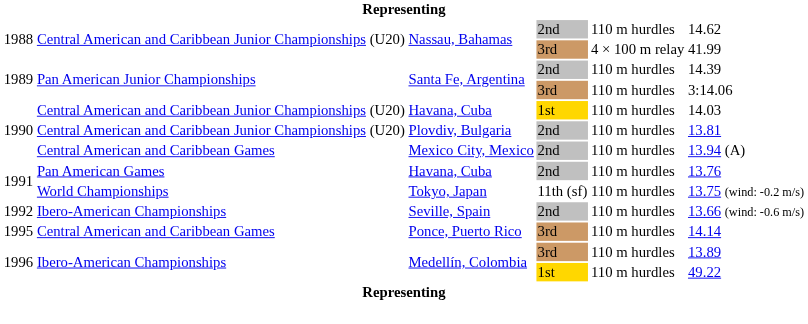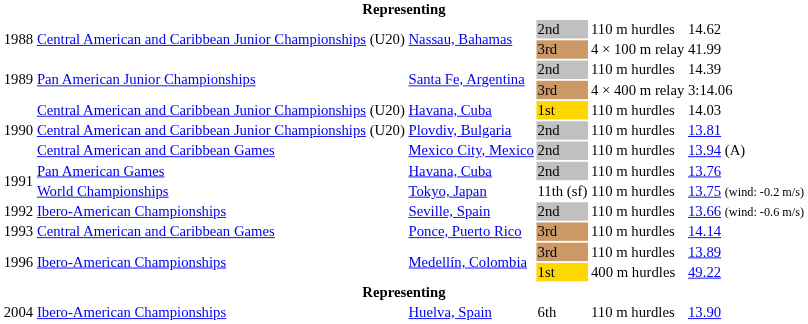Santa Fe, Argentina / 3rd | column 5: 110 m hurdles -> 4 × 400 m relay
Ponce, Puerto Rico | column 1: 1995 -> 1993
Medellín, Colombia / 1st | column 5: 110 m hurdles -> 400 m hurdles
+ row: 2004 | Ibero-American Championships | Huelva, Spain | 6th | 110 m hurdles | 13.90
